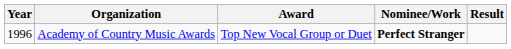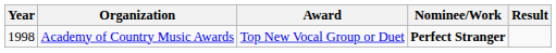Academy of Country Music Awards | Year: 1996 -> 1998
